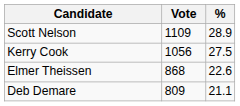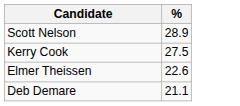- column: Vote | 1109 | 1056 | 868 | 809
